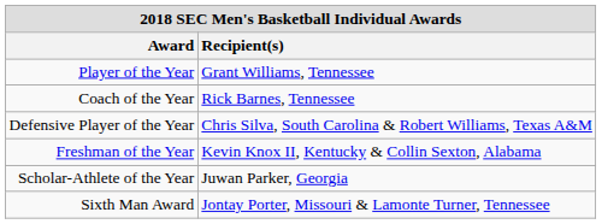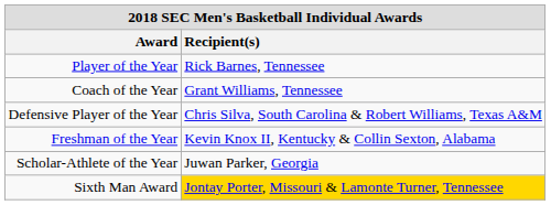Player of the Year | Recipient(s): Grant Williams, Tennessee -> Rick Barnes, Tennessee
Coach of the Year | Recipient(s): Rick Barnes, Tennessee -> Grant Williams, Tennessee
Sixth Man Award | Recipient(s): no background -> gold background
